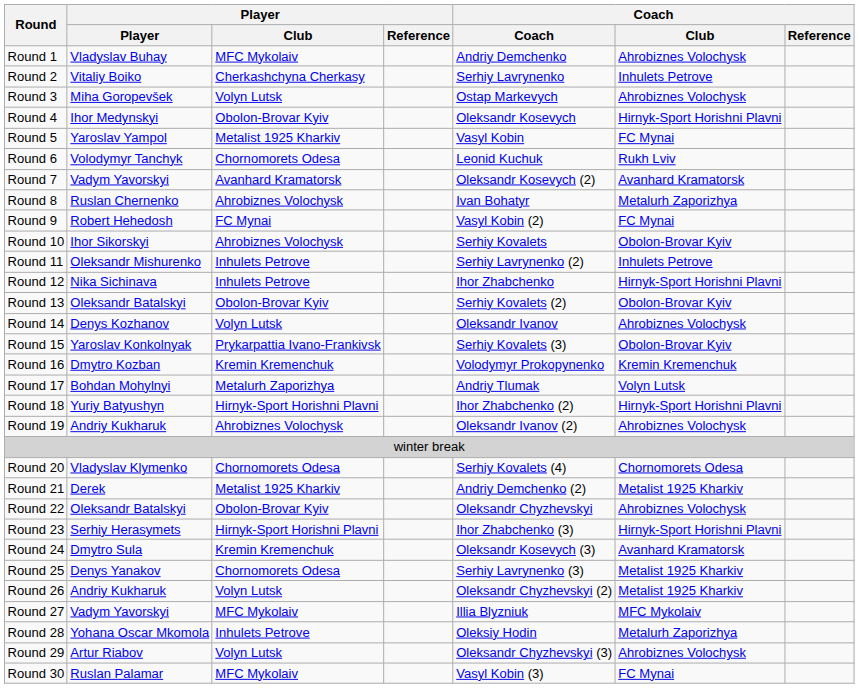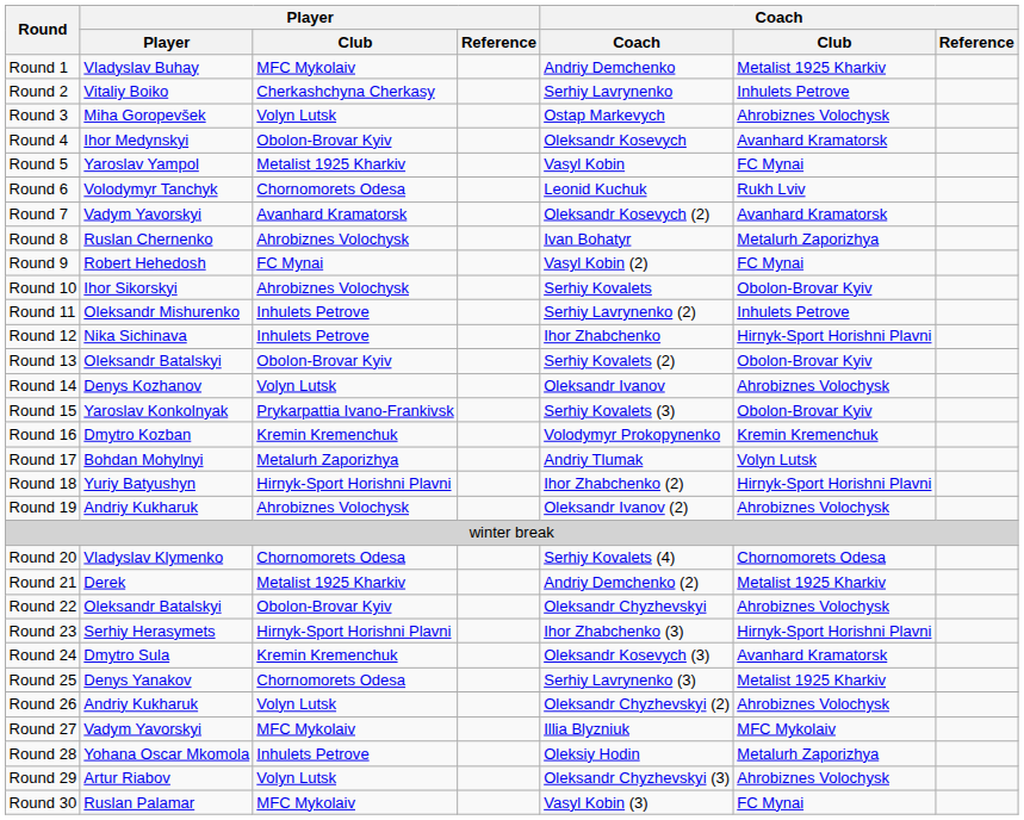Round 1 | Coach / Club: Ahrobiznes Volochysk -> Metalist 1925 Kharkiv
Round 4 | Coach / Club: Hirnyk-Sport Horishni Plavni -> Avanhard Kramatorsk
Round 26 | Coach / Club: Metalist 1925 Kharkiv -> Ahrobiznes Volochysk
